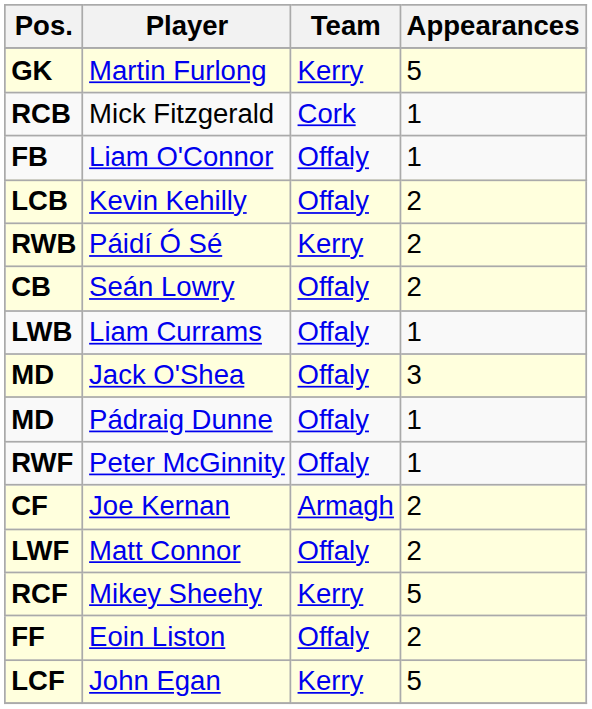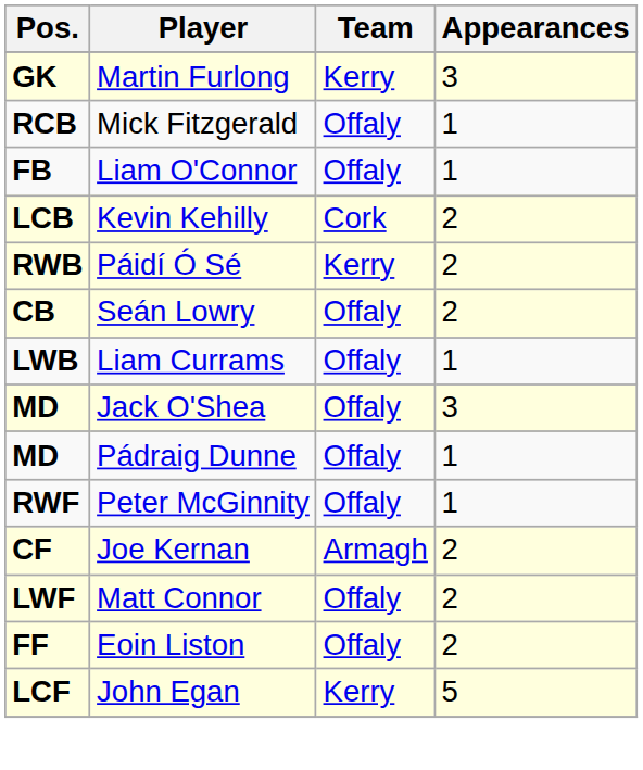Martin Furlong | Appearances: 5 -> 3
Mick Fitzgerald | Team: Cork -> Offaly
Kevin Kehilly | Team: Offaly -> Cork
- row: RCF | Mikey Sheehy | Kerry | 5
